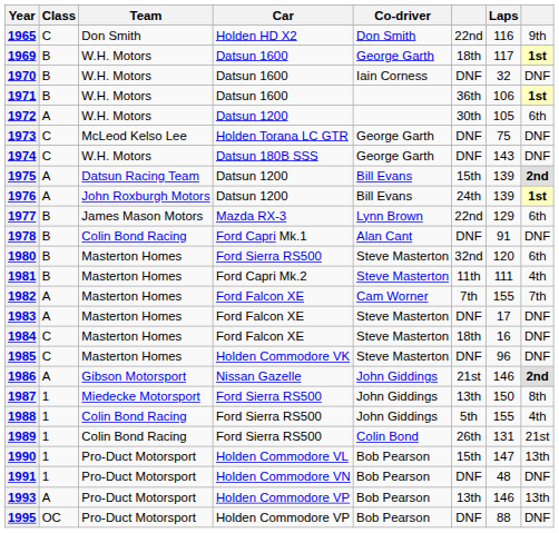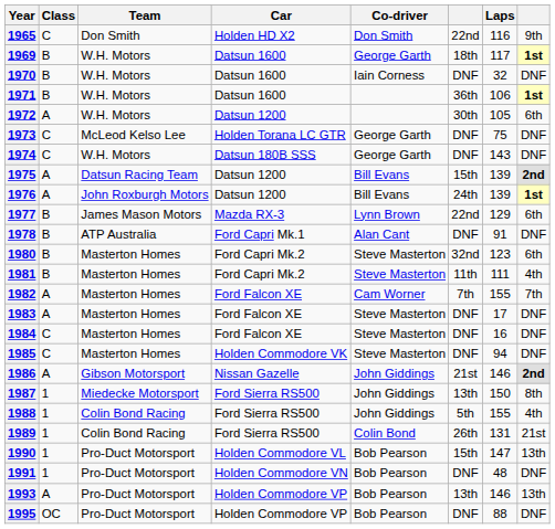1978 | Team: Colin Bond Racing -> ATP Australia
1980 | Car: Ford Sierra RS500 -> Ford Capri Mk.2
1980 | Laps: 120 -> 123
1984 | column 6: 18th -> DNF
1985 | Laps: 96 -> 94
